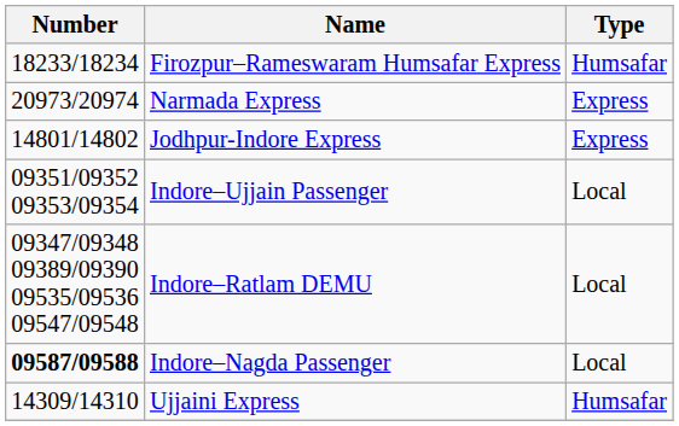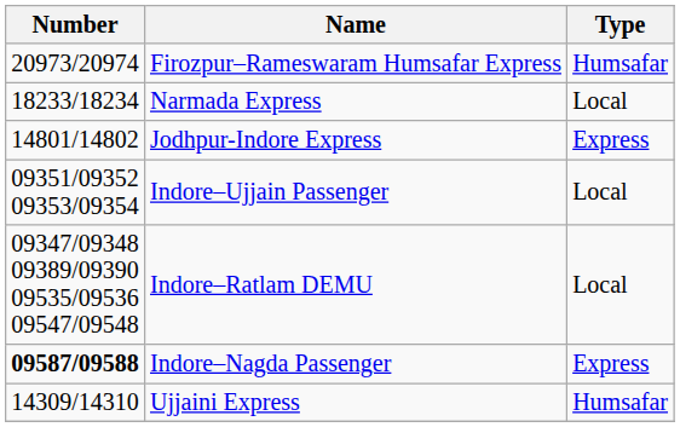Firozpur–Rameswaram Humsafar Express | Number: 18233/18234 -> 20973/20974
Narmada Express | Number: 20973/20974 -> 18233/18234
Narmada Express | Type: Express -> Local
Indore–Nagda Passenger | Type: Local -> Express
